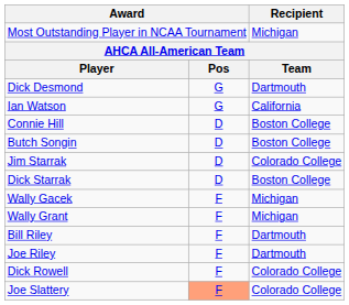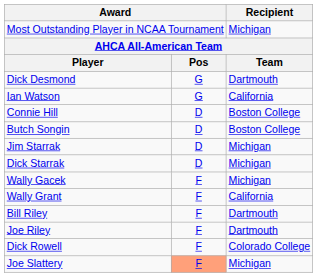Jim Starrak | Recipient: Colorado College -> Michigan
Dick Starrak | Recipient: Boston College -> Michigan
Wally Grant | Recipient: Michigan -> California
Joe Slattery | Recipient: Colorado College -> Michigan
